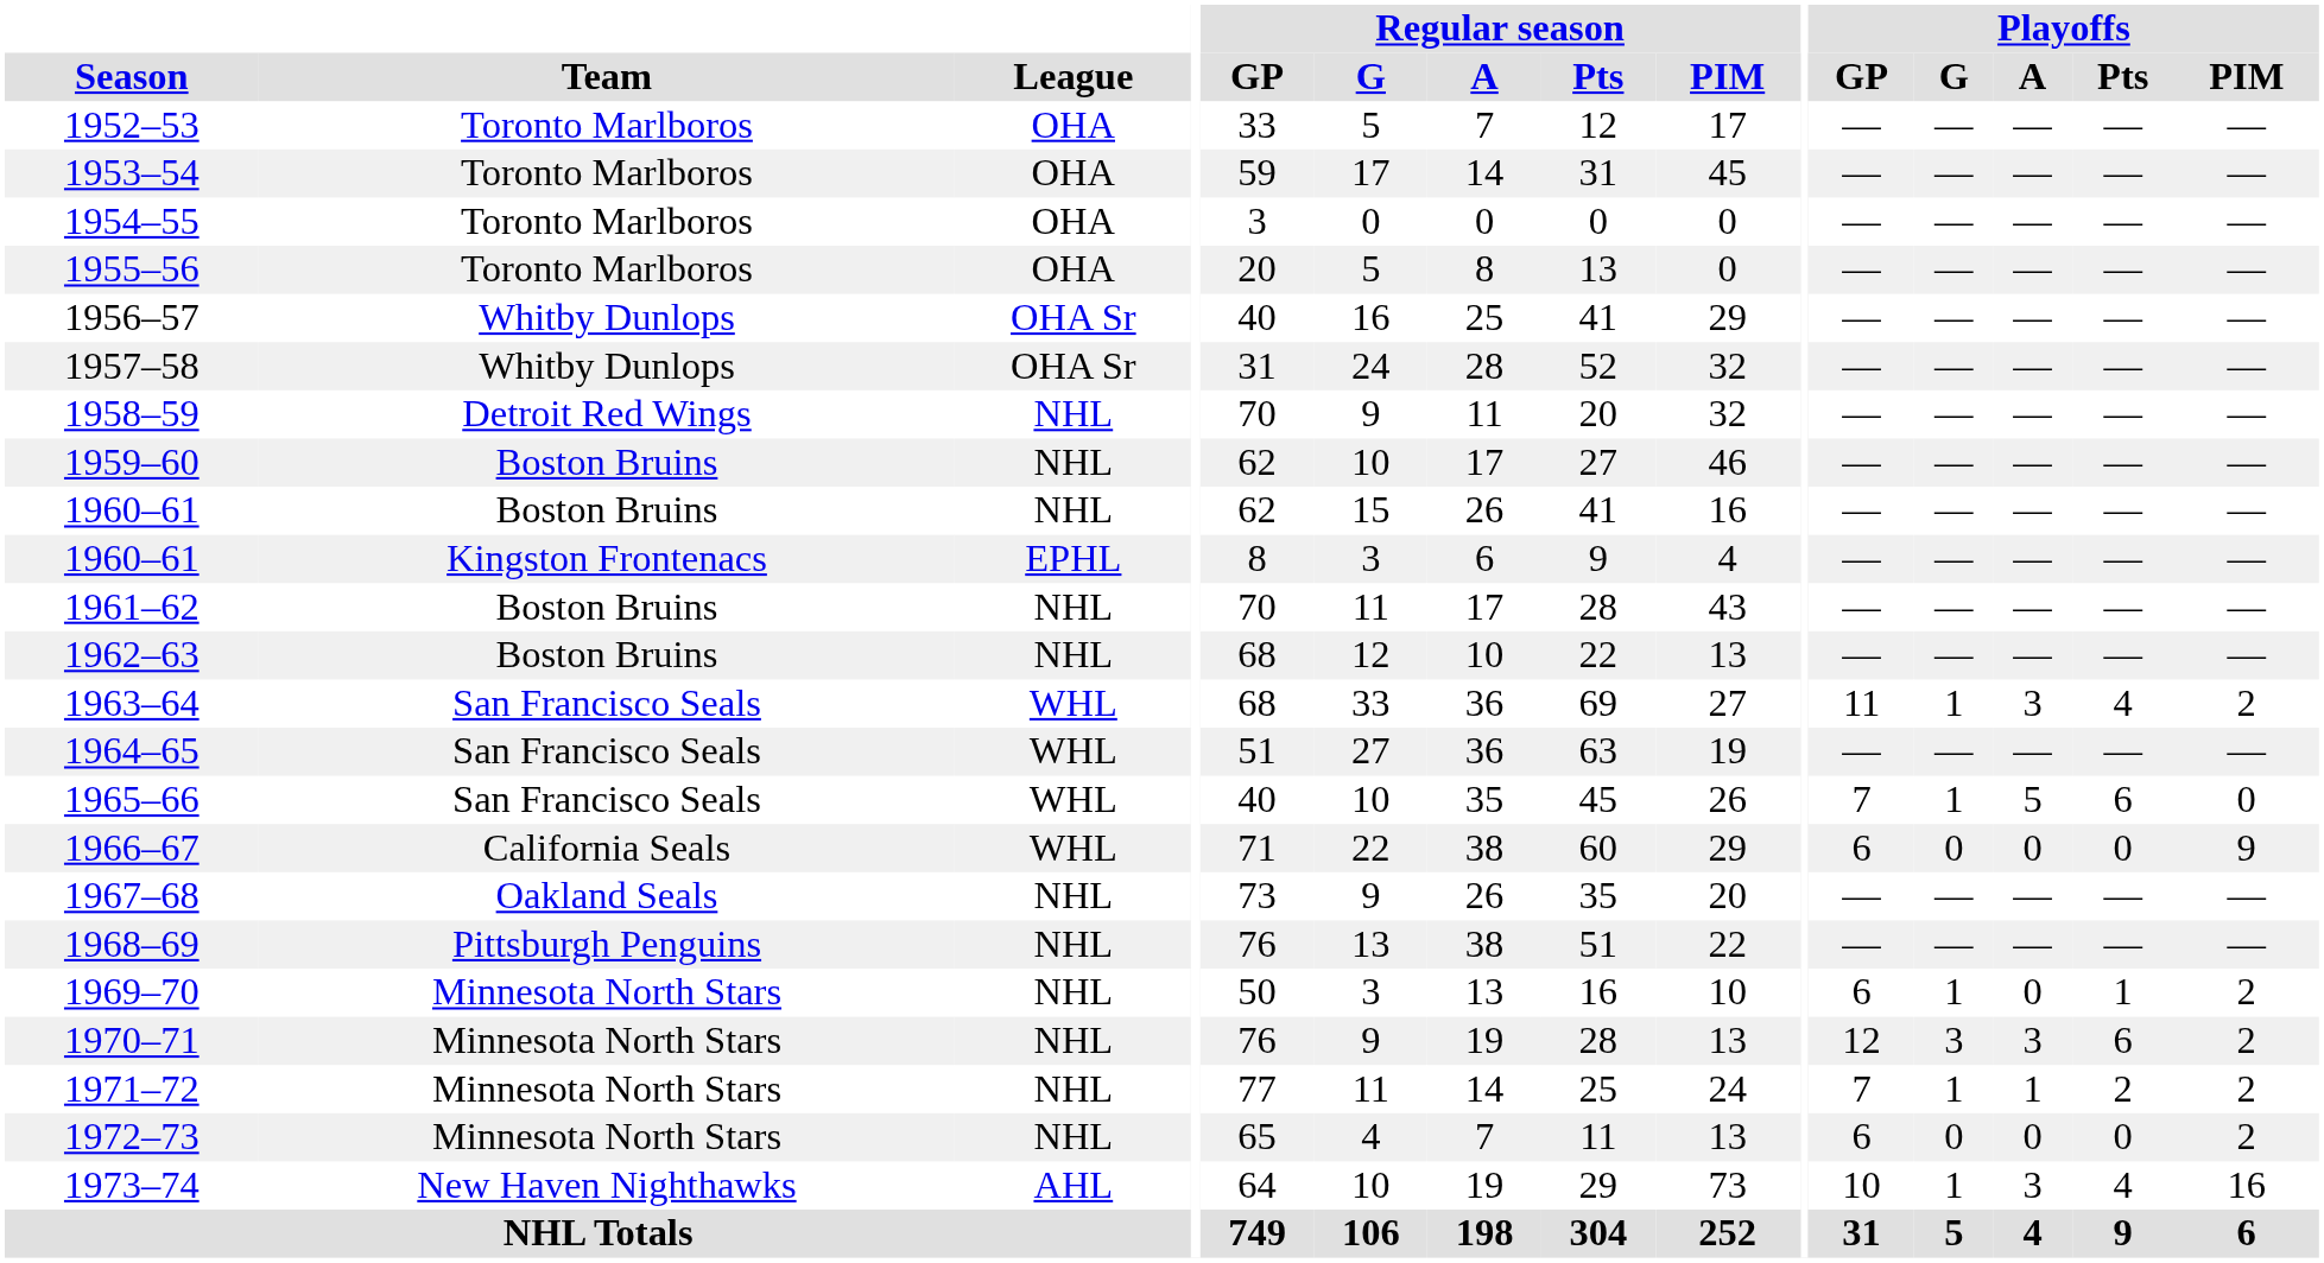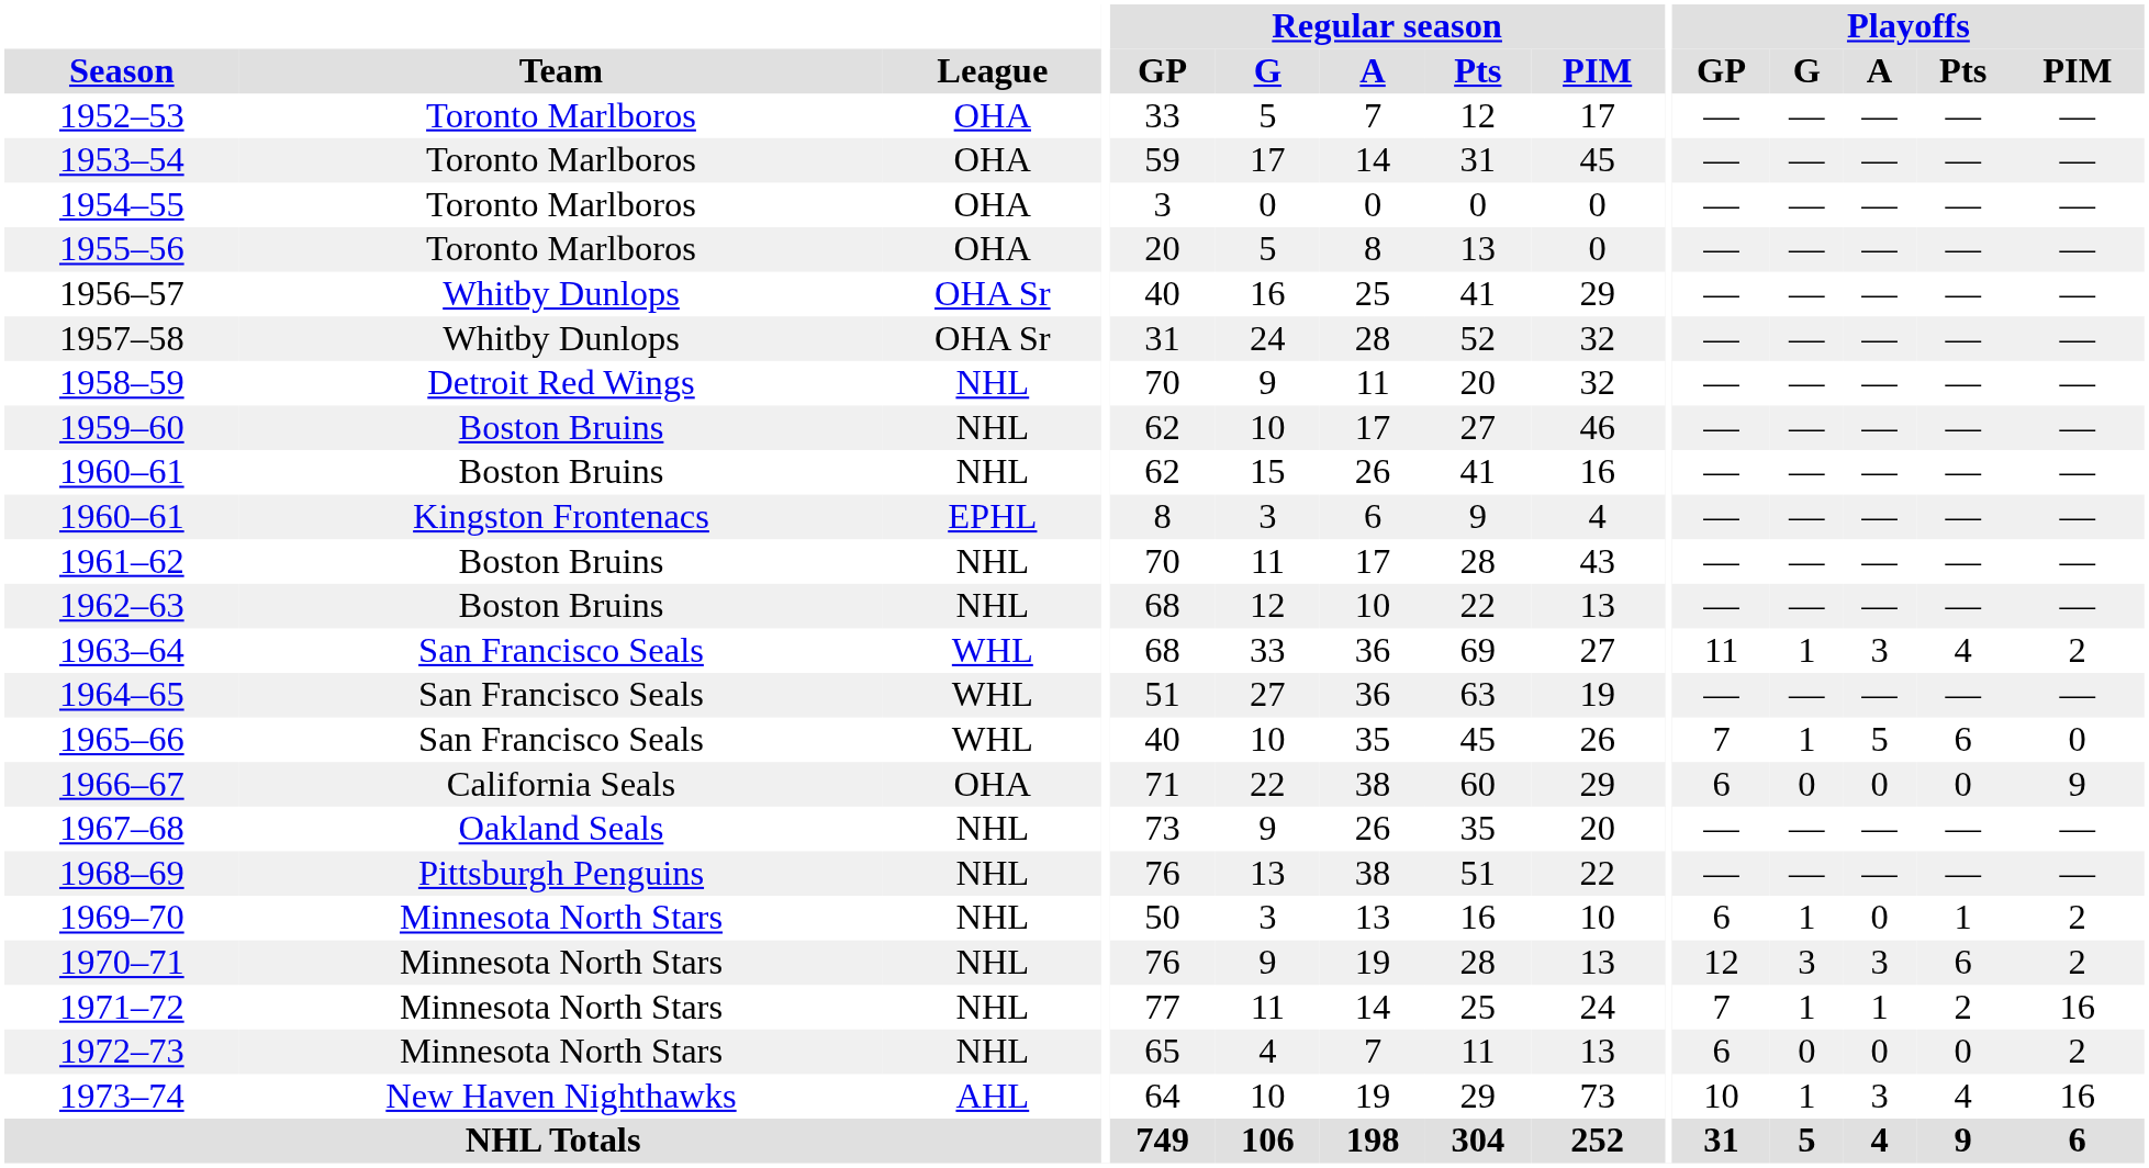1966–67 | League: WHL -> OHA
1971–72 | Playoffs / PIM: 2 -> 16
